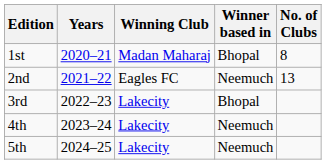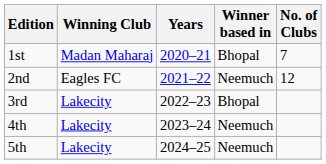columns swapped: Years <-> Winning Club
1st | No. of Clubs: 8 -> 7
2nd | No. of Clubs: 13 -> 12
